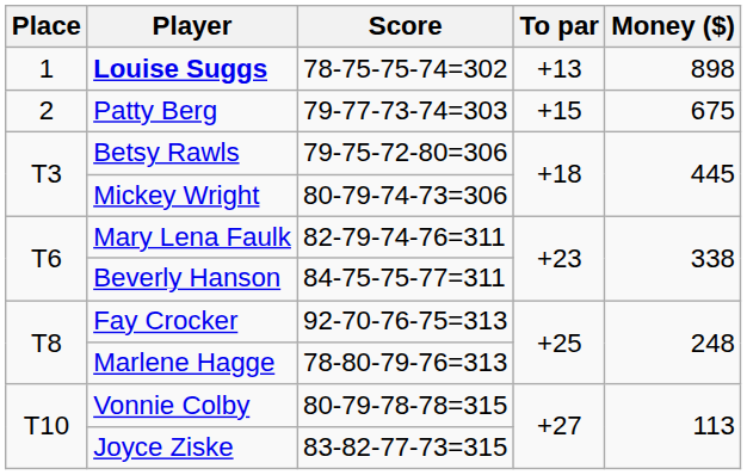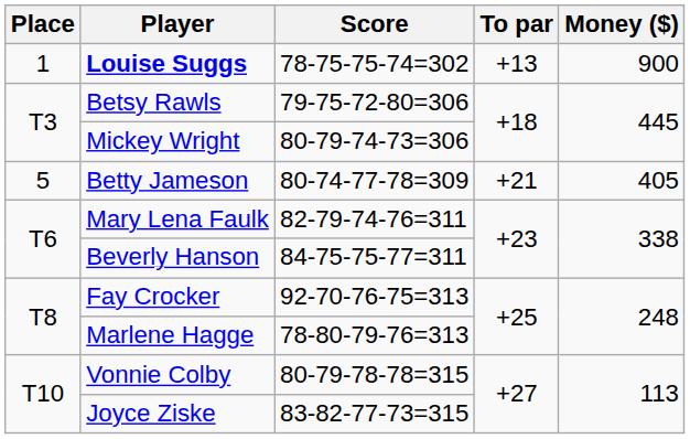Louise Suggs | Money ($): 898 -> 900
- row: 2 | Patty Berg | 79-77-73-74=303 | +15 | 675
+ row: 5 | Betty Jameson | 80-74-77-78=309 | +21 | 405
